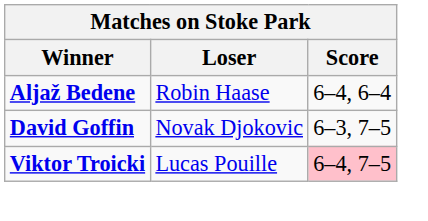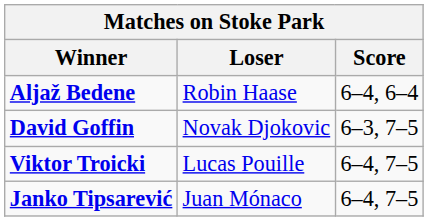Viktor Troicki | Score: pink background -> no background
+ row: Janko Tipsarević | Juan Mónaco | 6–4, 7–5
